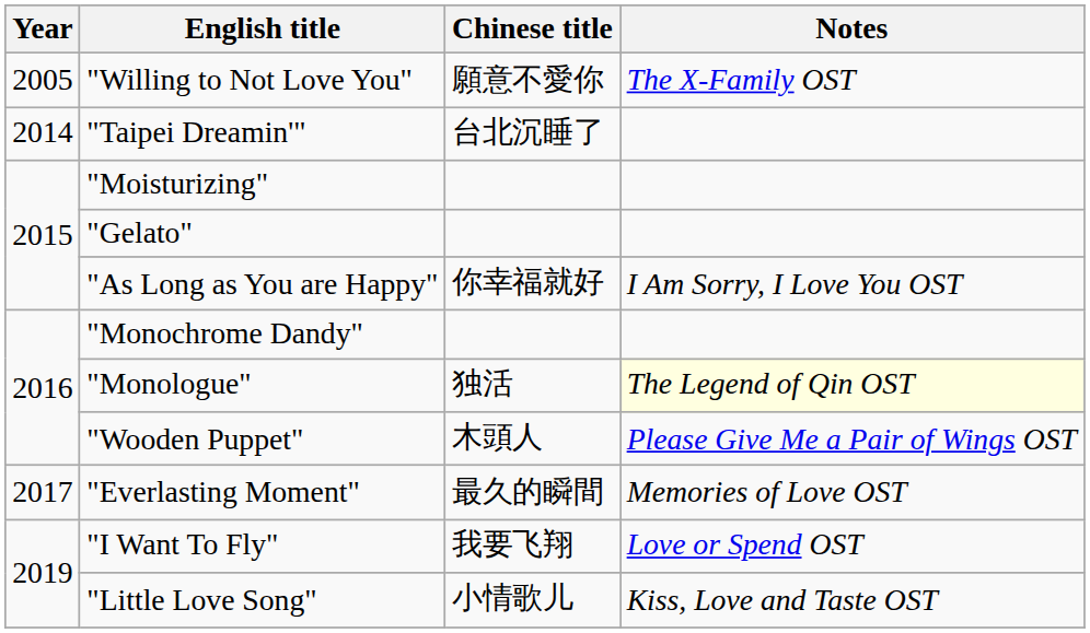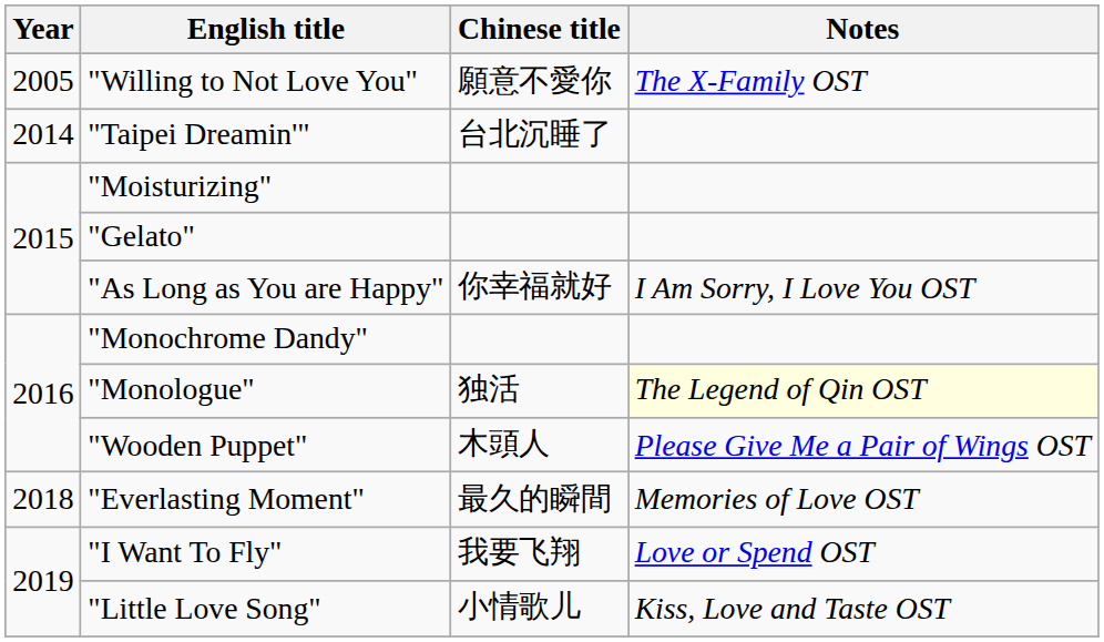"Everlasting Moment" | Year: 2017 -> 2018
